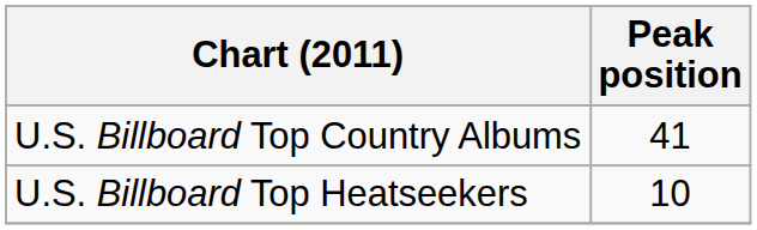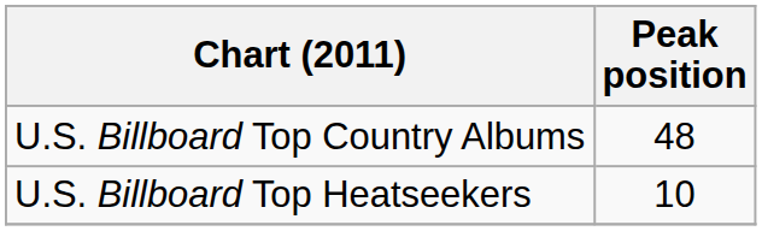U.S. Billboard Top Country Albums | Peak position: 41 -> 48
